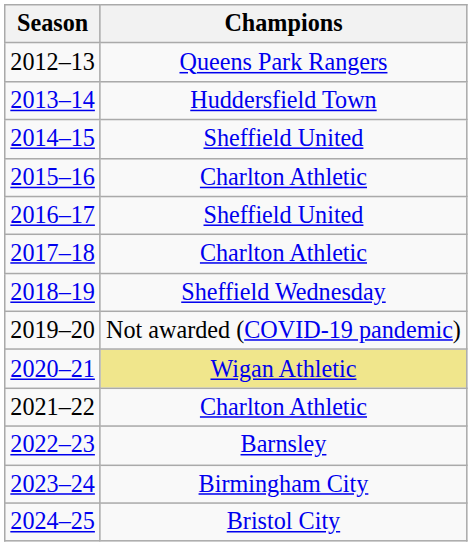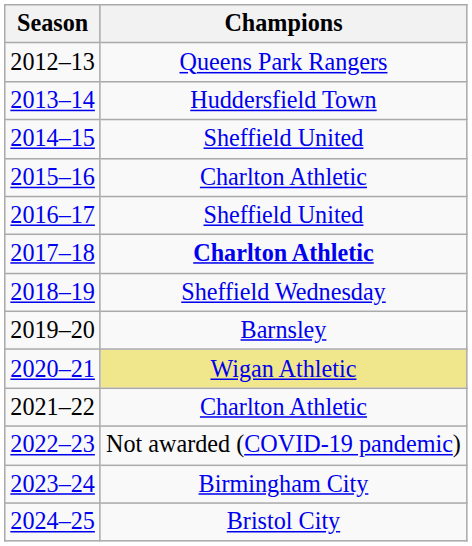2017–18 | Champions: normal -> bold
2019–20 | Champions: Not awarded (COVID-19 pandemic) -> Barnsley
2022–23 | Champions: Barnsley -> Not awarded (COVID-19 pandemic)
